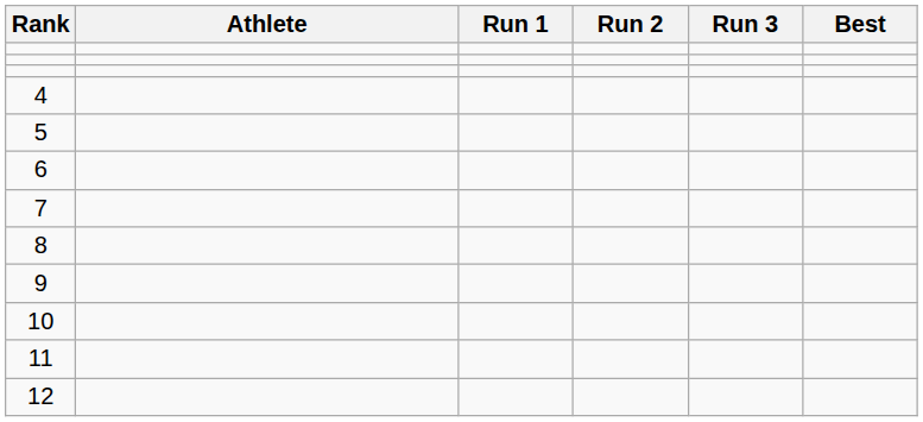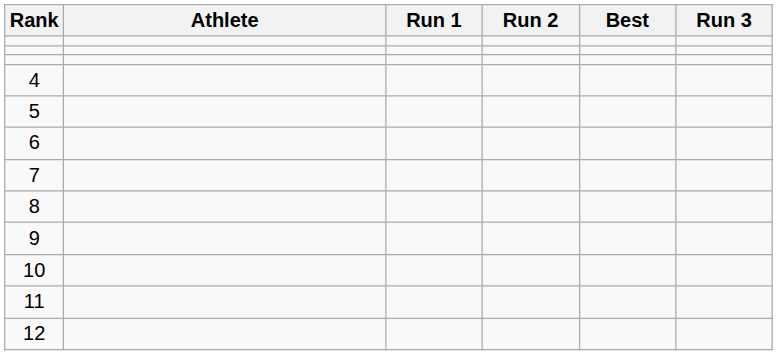columns swapped: Run 3 <-> Best
